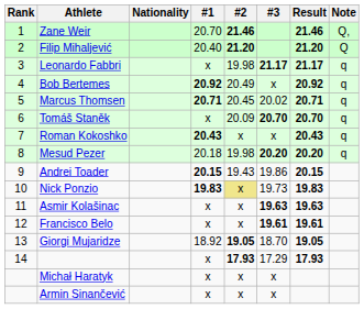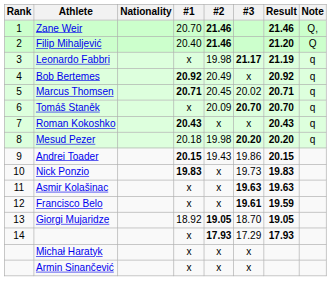Filip Mihaljević | #2: 21.20 -> 21.46
Leonardo Fabbri | Result: 21.17 -> 21.19
Nick Ponzio | #2: khaki background -> no background
Francisco Belo | Result: 19.61 -> 19.59
